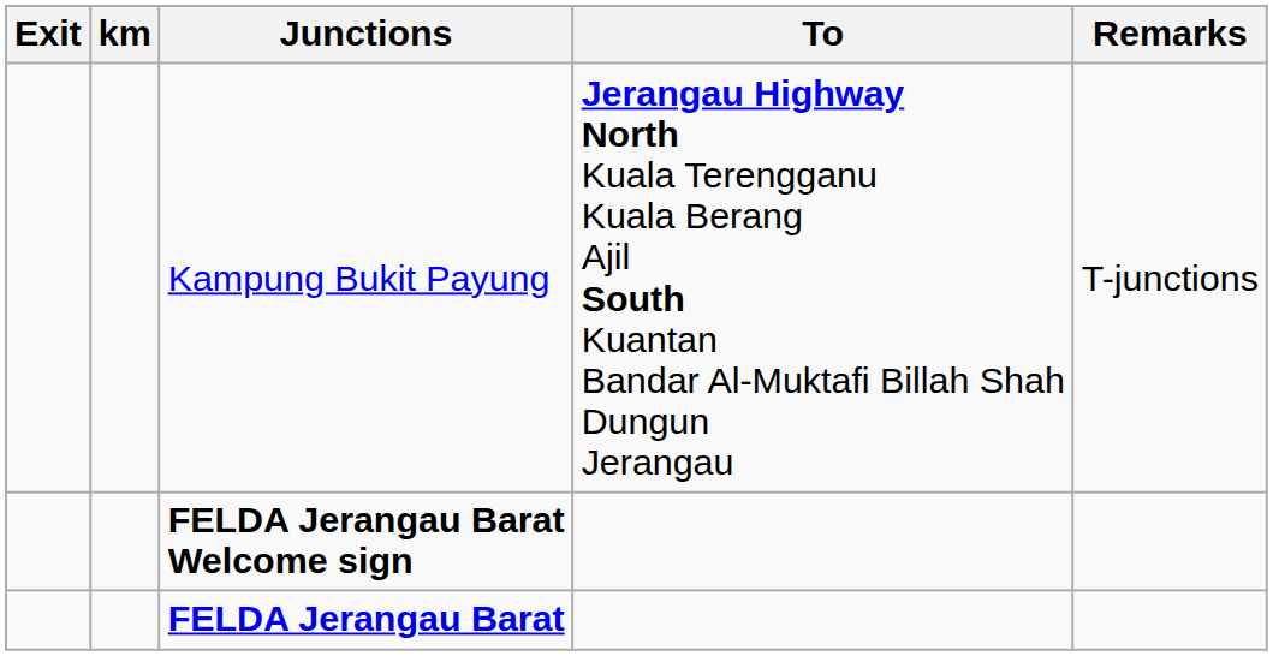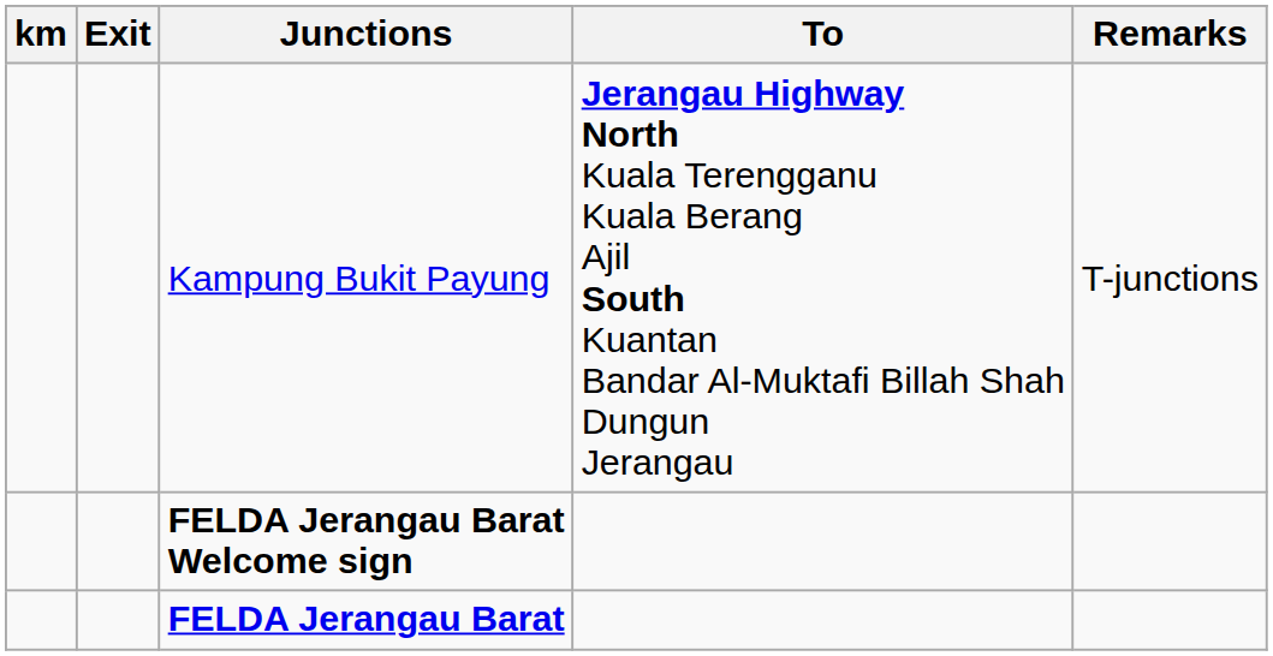columns swapped: km <-> Exit
